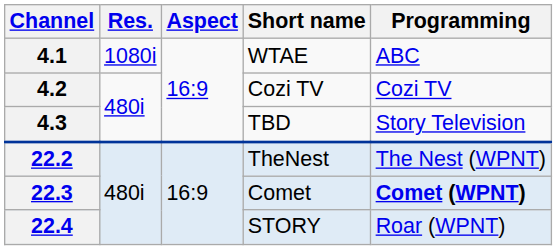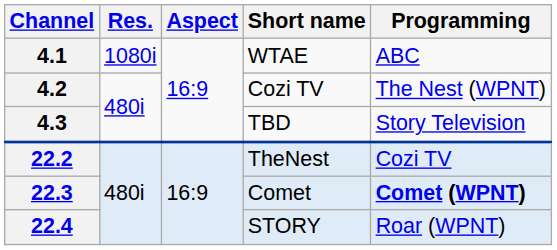4.2 | Programming: Cozi TV -> The Nest (WPNT)
22.2 | Programming: The Nest (WPNT) -> Cozi TV
